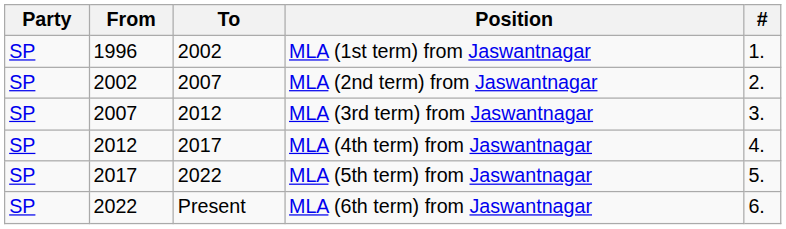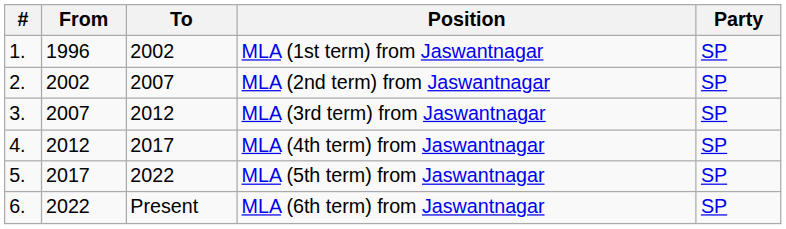columns swapped: # <-> Party
